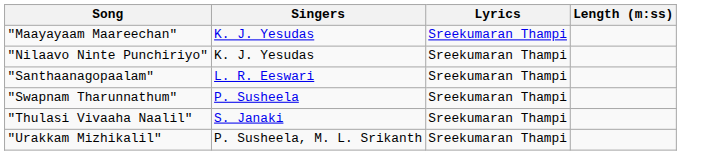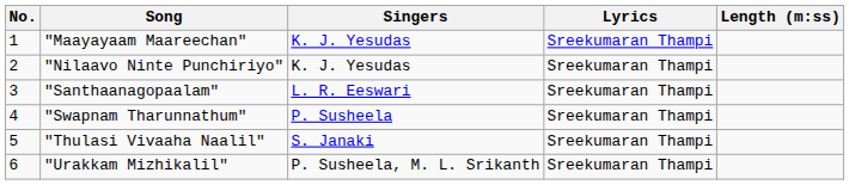+ column: No. | 1 | 2 | 3 | 4 | 5 | 6
